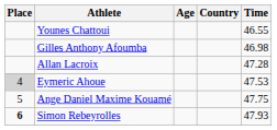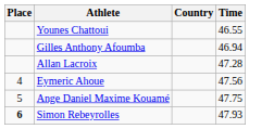- column: Age
Gilles Anthony Afoumba | Time: 46.98 -> 46.94
Eymeric Ahoue | Place: lightgrey background -> no background
Eymeric Ahoue | Time: 47.53 -> 47.56
